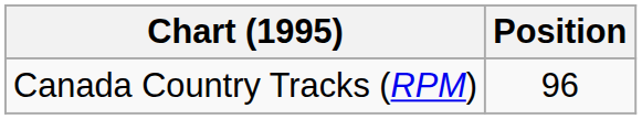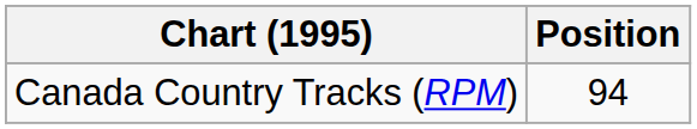Canada Country Tracks (RPM) | Position: 96 -> 94
